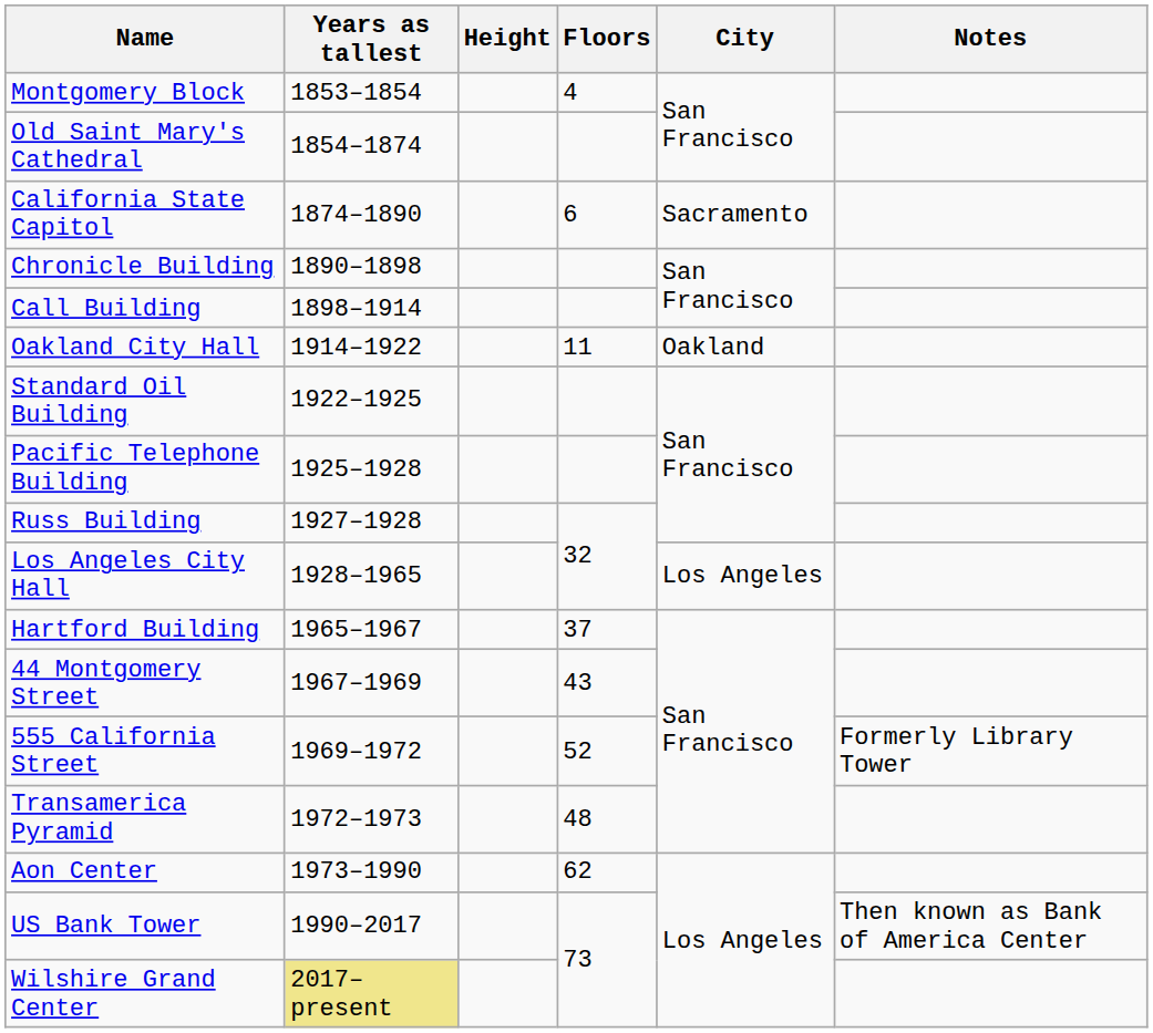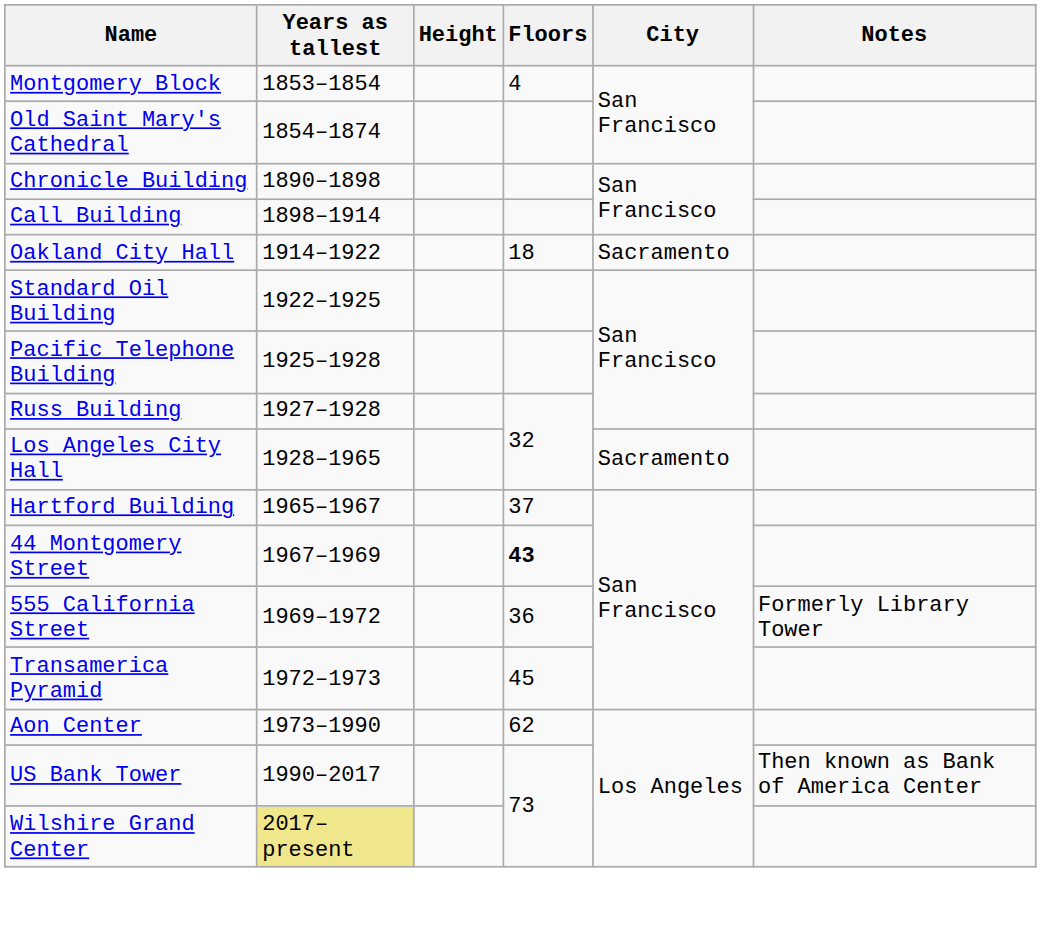- row: California State Capitol | 1874–1890 | 6 | Sacramento
Oakland City Hall | Floors: 11 -> 18
Oakland City Hall | City: Oakland -> Sacramento
Los Angeles City Hall | City: Los Angeles -> Sacramento
44 Montgomery Street | Floors: normal -> bold
555 California Street | Floors: 52 -> 36
Transamerica Pyramid | Floors: 48 -> 45
